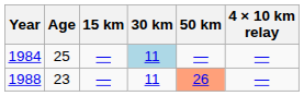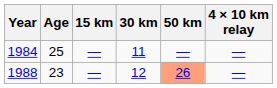1984 | 30 km: lightblue background -> no background
1988 | 30 km: 11 -> 12
